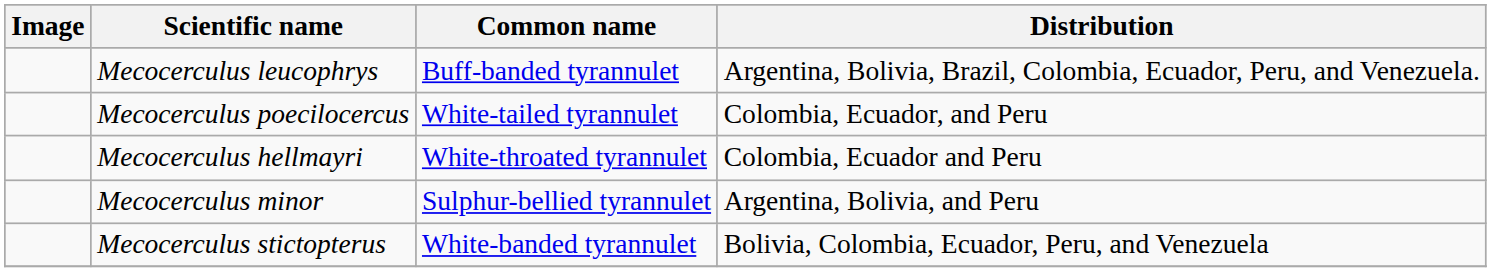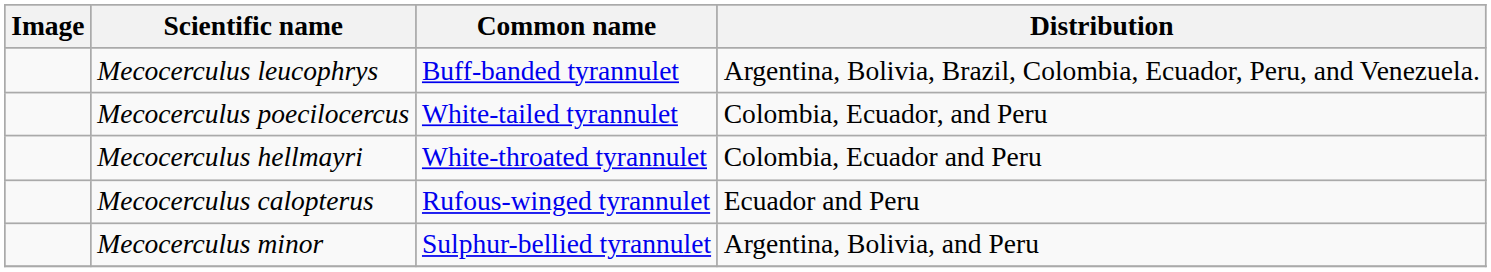+ row: Mecocerculus calopterus | Rufous-winged tyrannulet | Ecuador and Peru
- row: Mecocerculus stictopterus | White-banded tyrannulet | Bolivia, Colombia, Ecuador, Peru, and Venezuela
